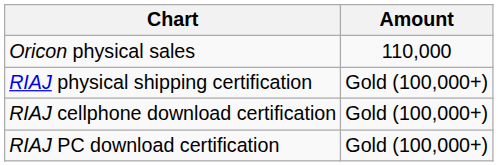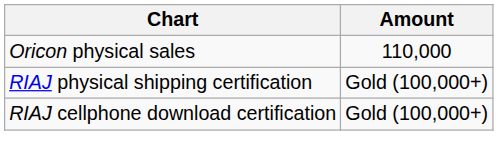- row: RIAJ PC download certification | Gold (100,000+)
